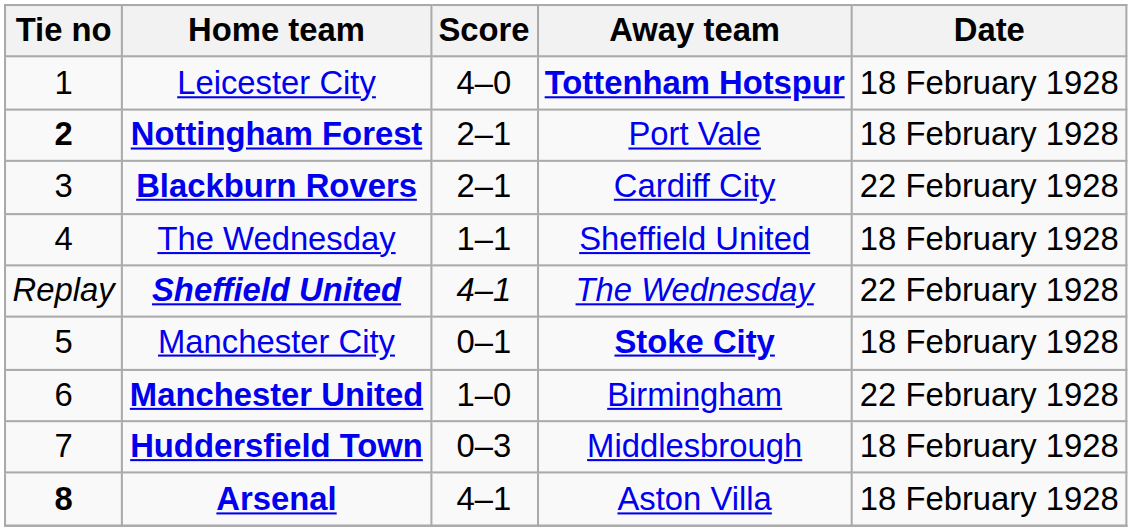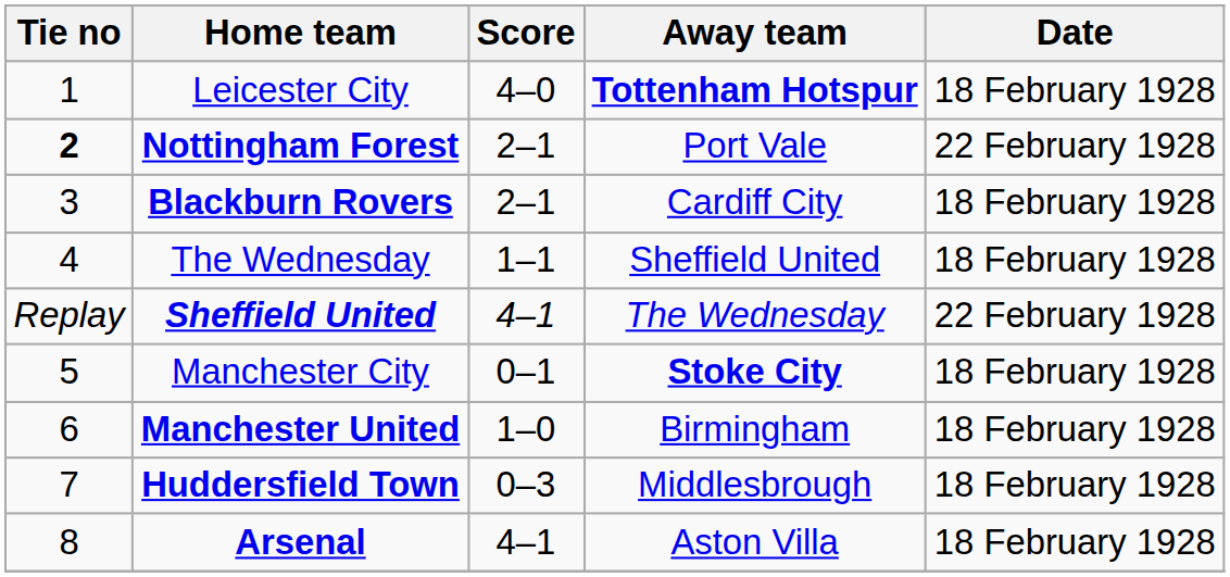Nottingham Forest | Date: 18 February 1928 -> 22 February 1928
Blackburn Rovers | Date: 22 February 1928 -> 18 February 1928
Manchester United | Date: 22 February 1928 -> 18 February 1928
Arsenal | Tie no: bold -> normal
